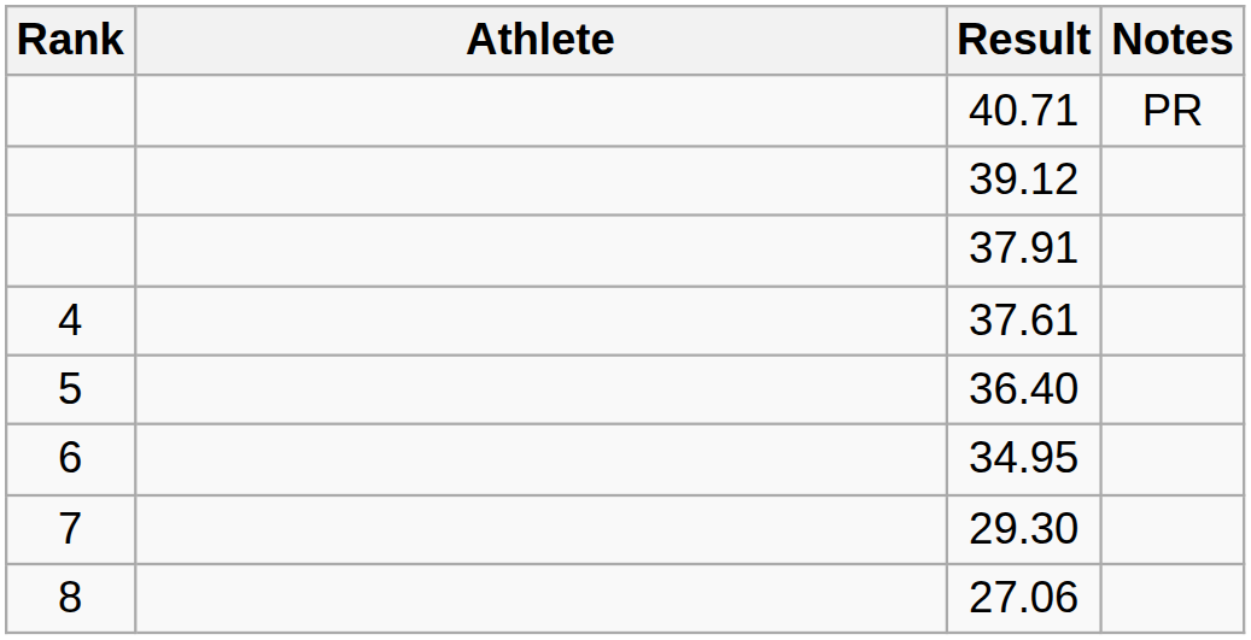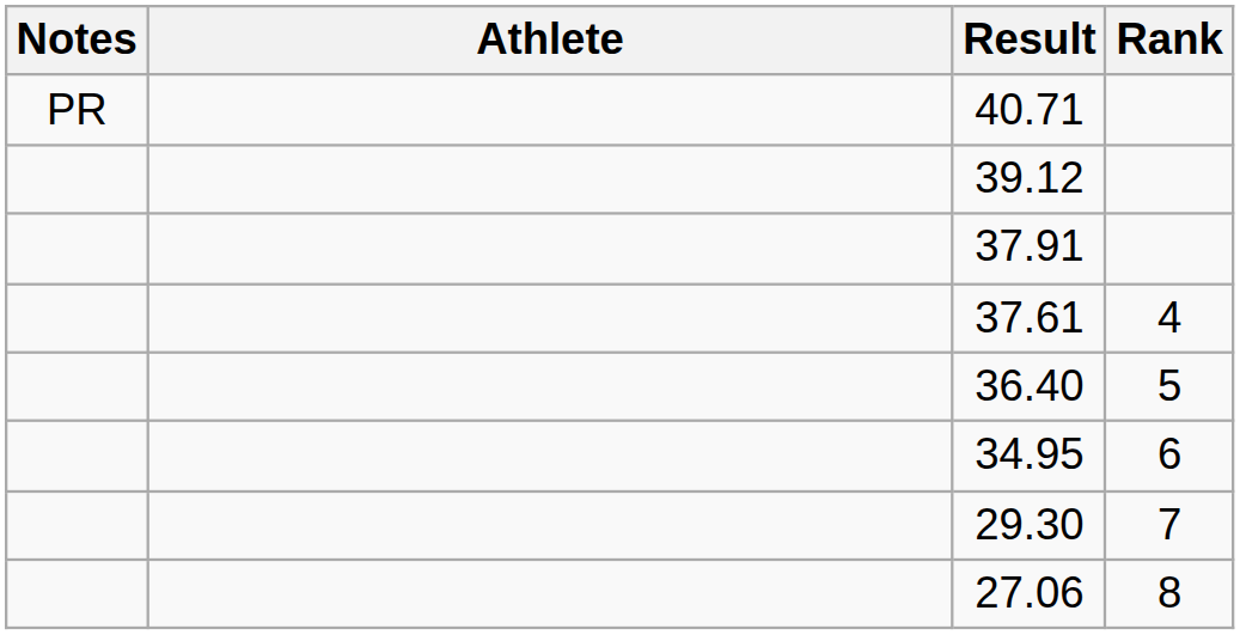columns swapped: Rank <-> Notes
